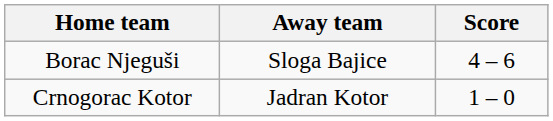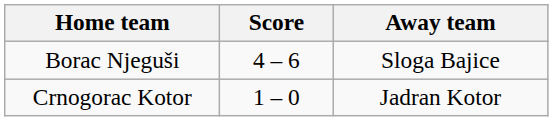columns swapped: Score <-> Away team
